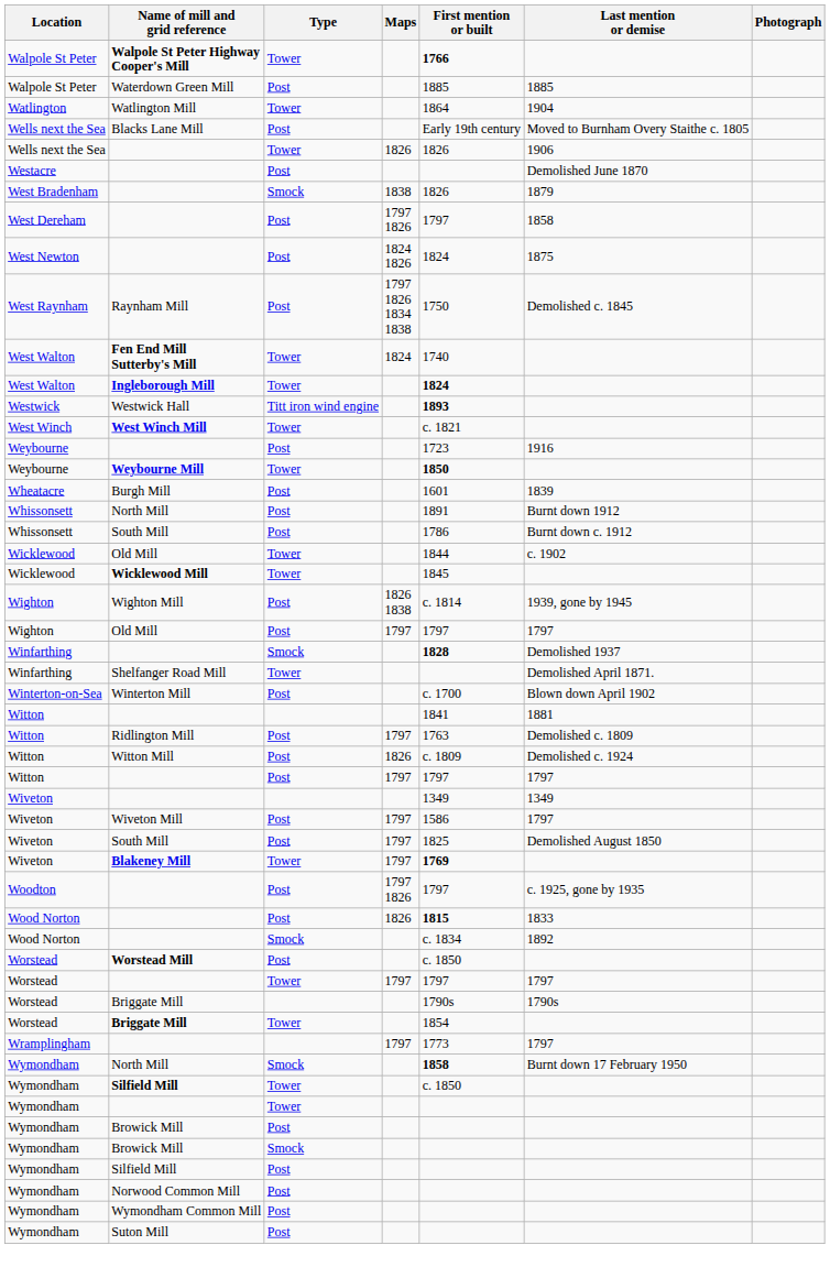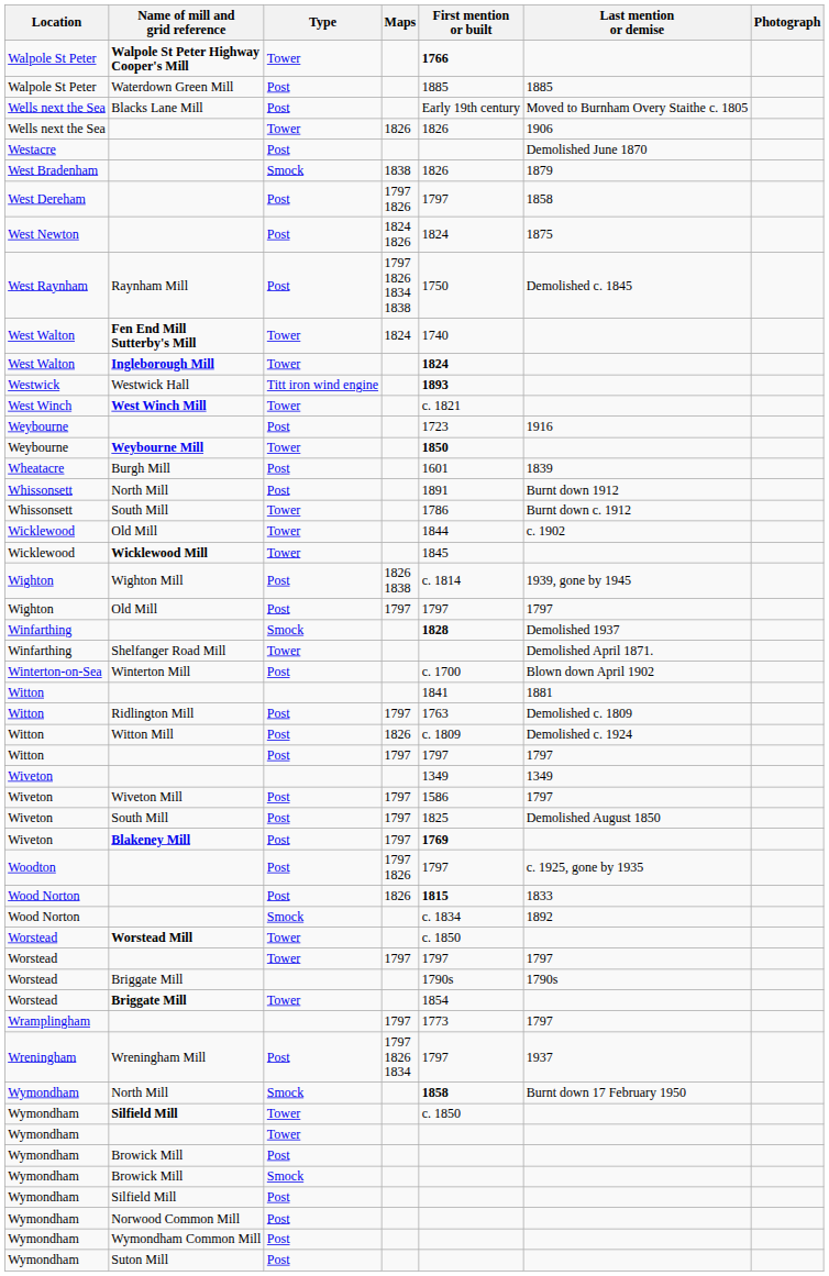- row: Watlington | Watlington Mill | Tower | 1864 | 1904
Whissonsett / South Mill | Type: Post -> Tower
Blakeney Mill | Type: Tower -> Post
Worstead Mill | Type: Post -> Tower
+ row: Wreningham | Wreningham Mill | Post | 1797 1826 1834 | 1797 | 1937
